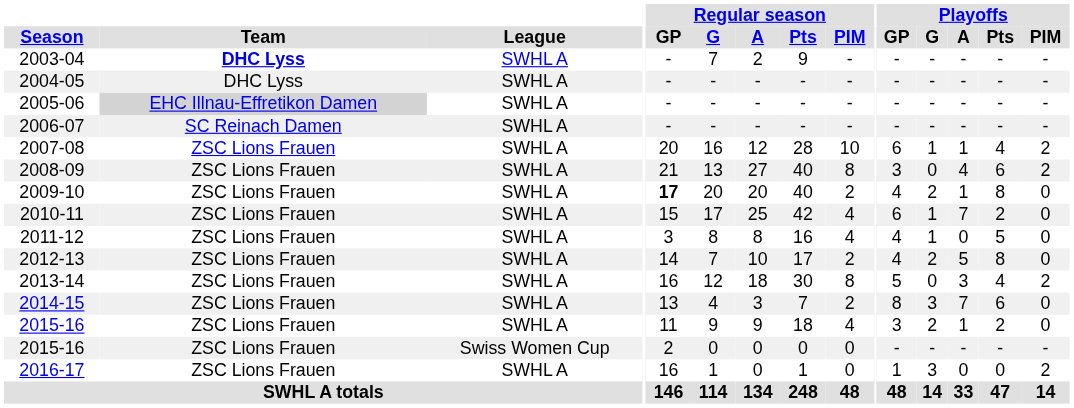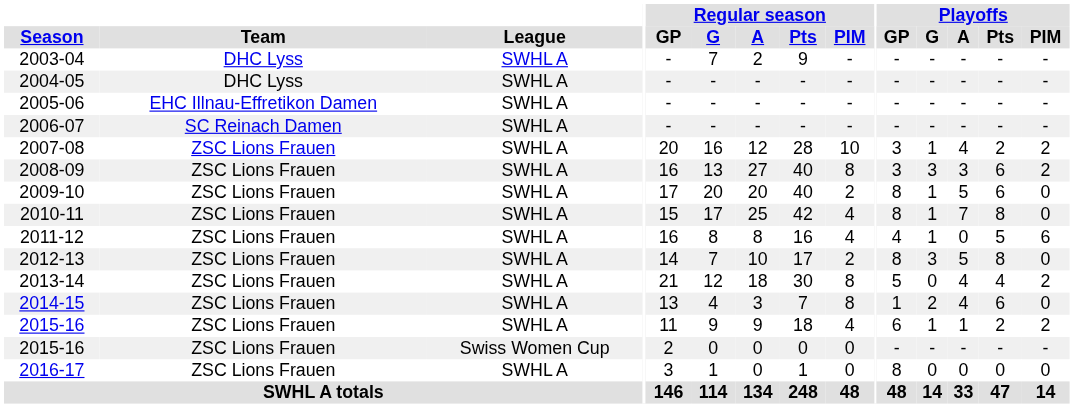2003-04 | Team: bold -> normal
2005-06 | Team: lightgrey background -> no background
2007-08 | Playoffs / GP: 6 -> 3
2007-08 | Playoffs / A: 1 -> 4
2007-08 | Playoffs / Pts: 4 -> 2
2008-09 | Regular season / GP: 21 -> 16
2008-09 | Playoffs / G: 0 -> 3
2008-09 | Playoffs / A: 4 -> 3
2009-10 | Regular season / GP: bold -> normal
2009-10 | Playoffs / GP: 4 -> 8
2009-10 | Playoffs / G: 2 -> 1
2009-10 | Playoffs / A: 1 -> 5
2009-10 | Playoffs / Pts: 8 -> 6
2010-11 | Playoffs / GP: 6 -> 8
2010-11 | Playoffs / Pts: 2 -> 8
2011-12 | Regular season / GP: 3 -> 16
2011-12 | Playoffs / PIM: 0 -> 6
2012-13 | Playoffs / GP: 4 -> 8
2012-13 | Playoffs / G: 2 -> 3
2013-14 | Regular season / GP: 16 -> 21
2013-14 | Playoffs / A: 3 -> 4
2014-15 | Regular season / PIM: 2 -> 8
2014-15 | Playoffs / GP: 8 -> 1
2014-15 | Playoffs / G: 3 -> 2
2014-15 | Playoffs / A: 7 -> 4
2015-16 / SWHL A | Playoffs / GP: 3 -> 6
2015-16 / SWHL A | Playoffs / G: 2 -> 1
2015-16 / SWHL A | Playoffs / PIM: 0 -> 2
2016-17 | Regular season / GP: 16 -> 3
2016-17 | Playoffs / GP: 1 -> 8
2016-17 | Playoffs / G: 3 -> 0
2016-17 | Playoffs / PIM: 2 -> 0
